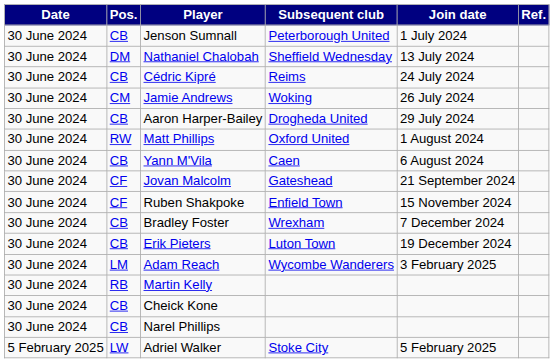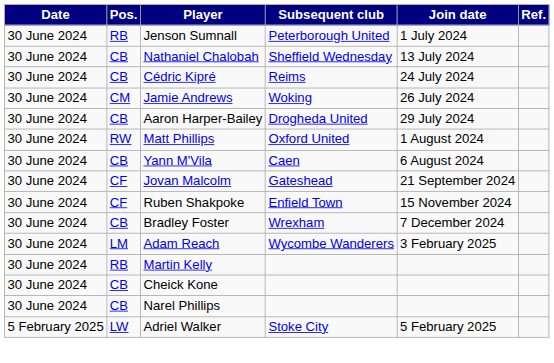Jenson Sumnall | Pos.: CB -> RB
Nathaniel Chalobah | Pos.: DM -> CB
- row: 30 June 2024 | CB | Erik Pieters | Luton Town | 19 December 2024
